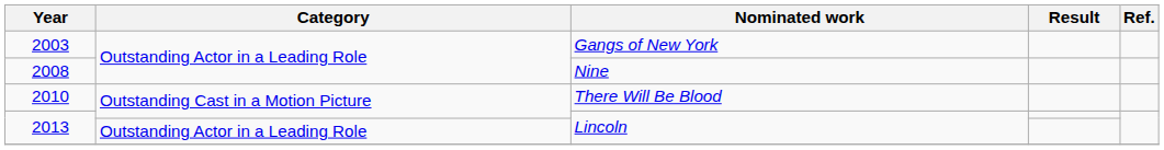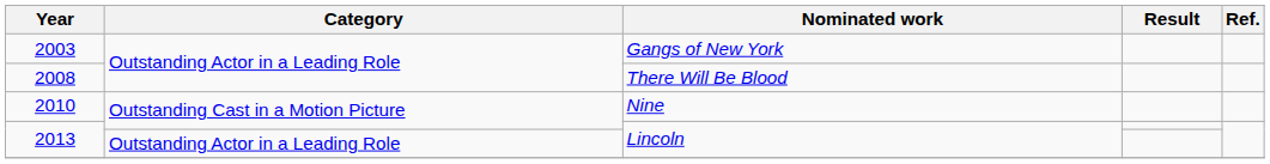2008 | Nominated work: Nine -> There Will Be Blood
2010 | Nominated work: There Will Be Blood -> Nine
